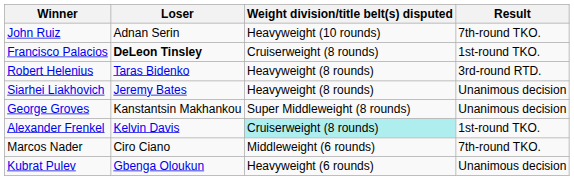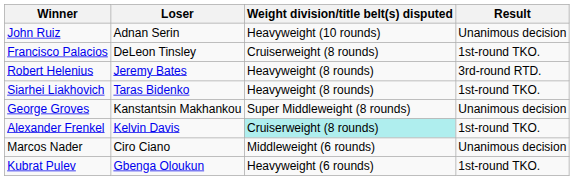John Ruiz | Result: 7th-round TKO. -> Unanimous decision
Francisco Palacios | Loser: bold -> normal
Robert Helenius | Loser: Taras Bidenko -> Jeremy Bates
Siarhei Liakhovich | Loser: Jeremy Bates -> Taras Bidenko
Siarhei Liakhovich | Result: Unanimous decision -> 1st-round TKO.
Marcos Nader | Result: 7th-round TKO. -> Unanimous decision
Kubrat Pulev | Result: Unanimous decision -> 1st-round TKO.
